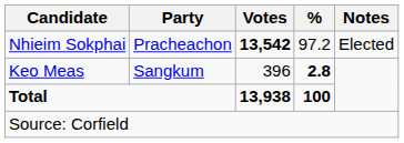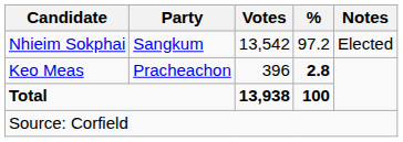Nhieim Sokphai | Party: Pracheachon -> Sangkum
Nhieim Sokphai | Votes: bold -> normal
Keo Meas | Party: Sangkum -> Pracheachon
